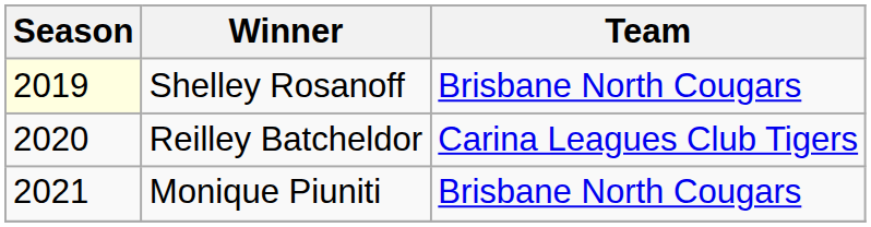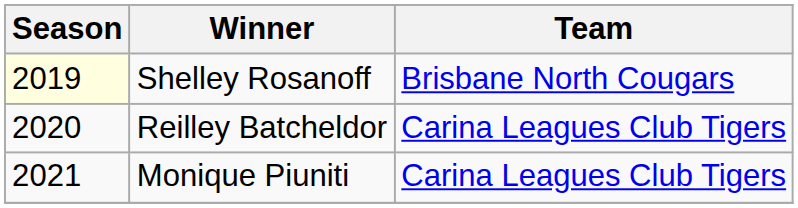Monique Piuniti | Team: Brisbane North Cougars -> Carina Leagues Club Tigers
